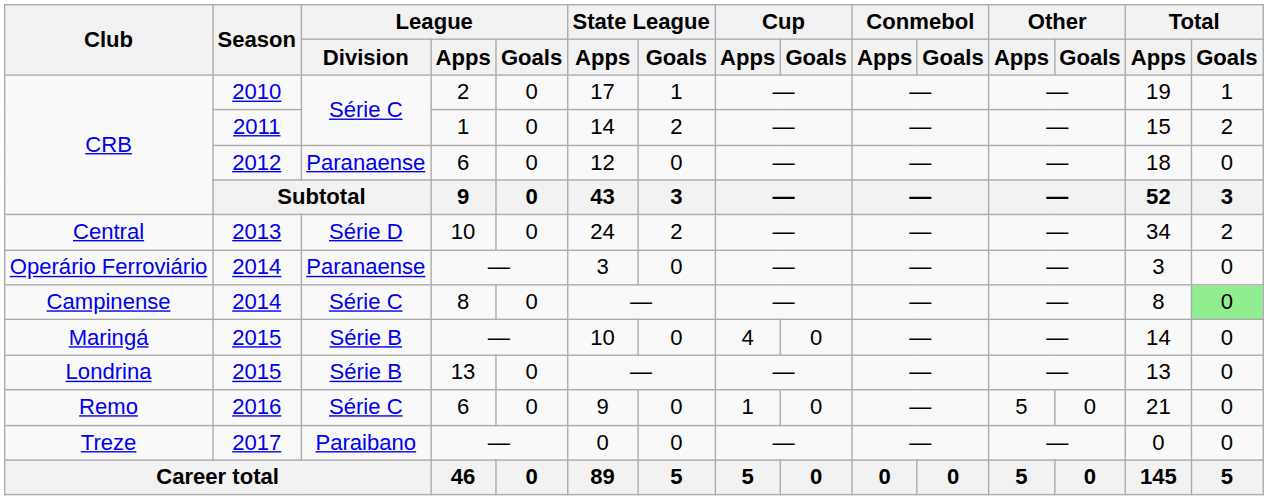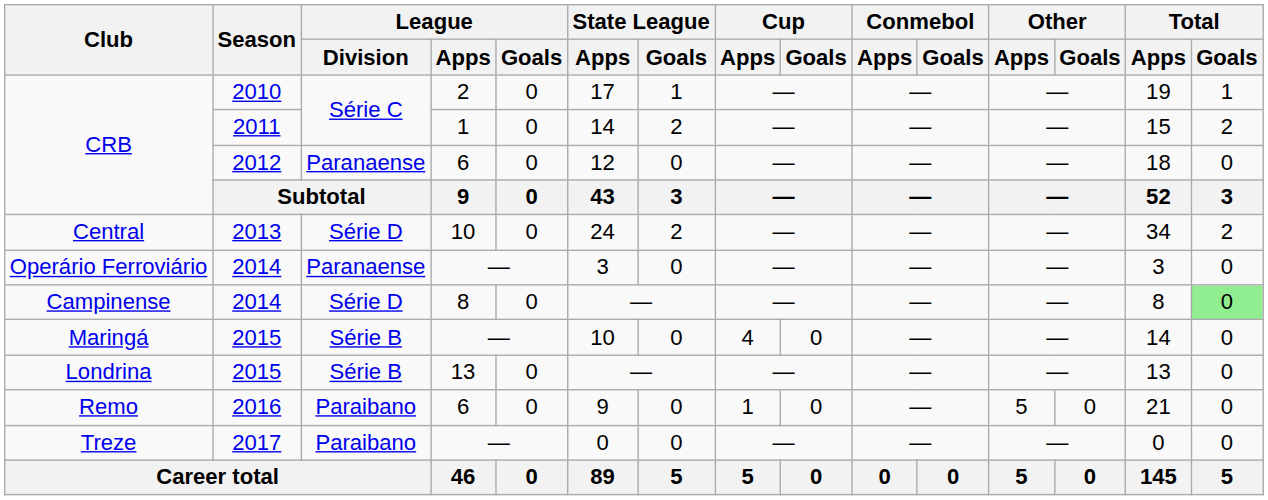Campinense | League / Division: Série C -> Série D
Remo | League / Division: Série C -> Paraibano
